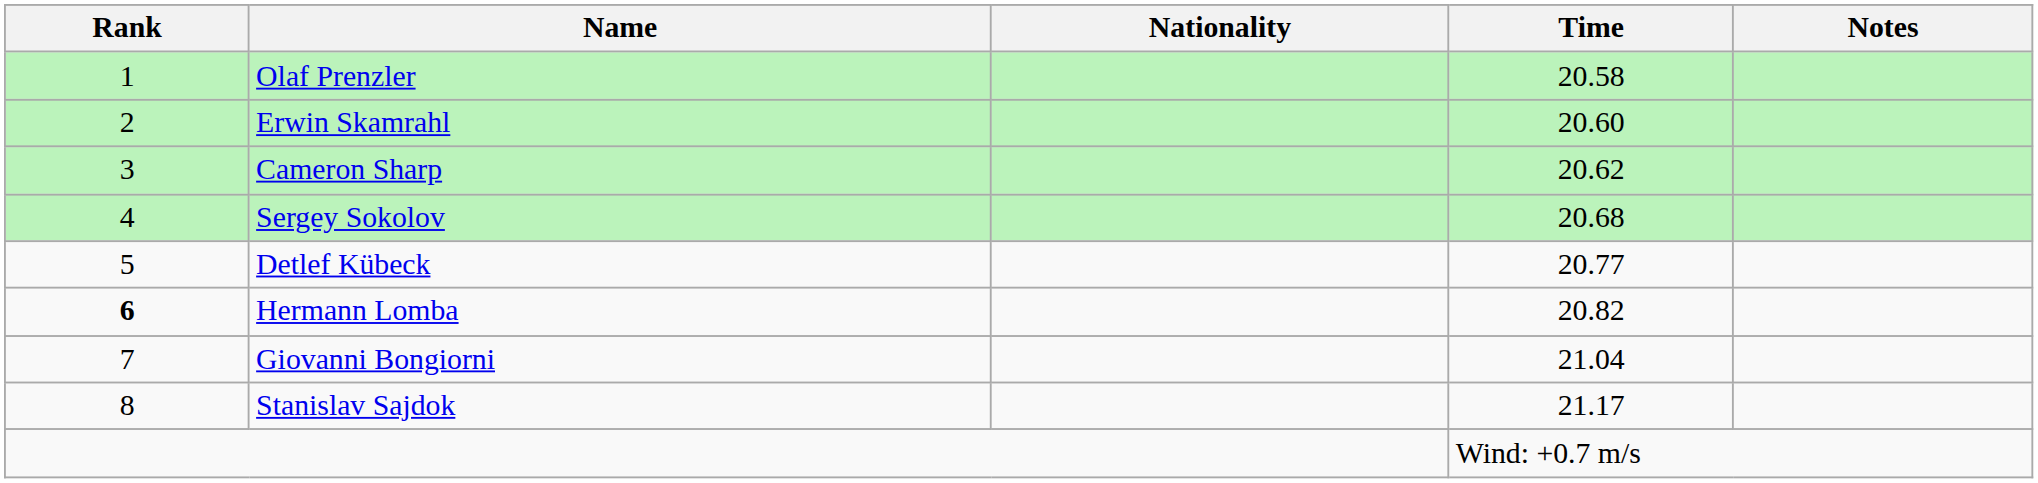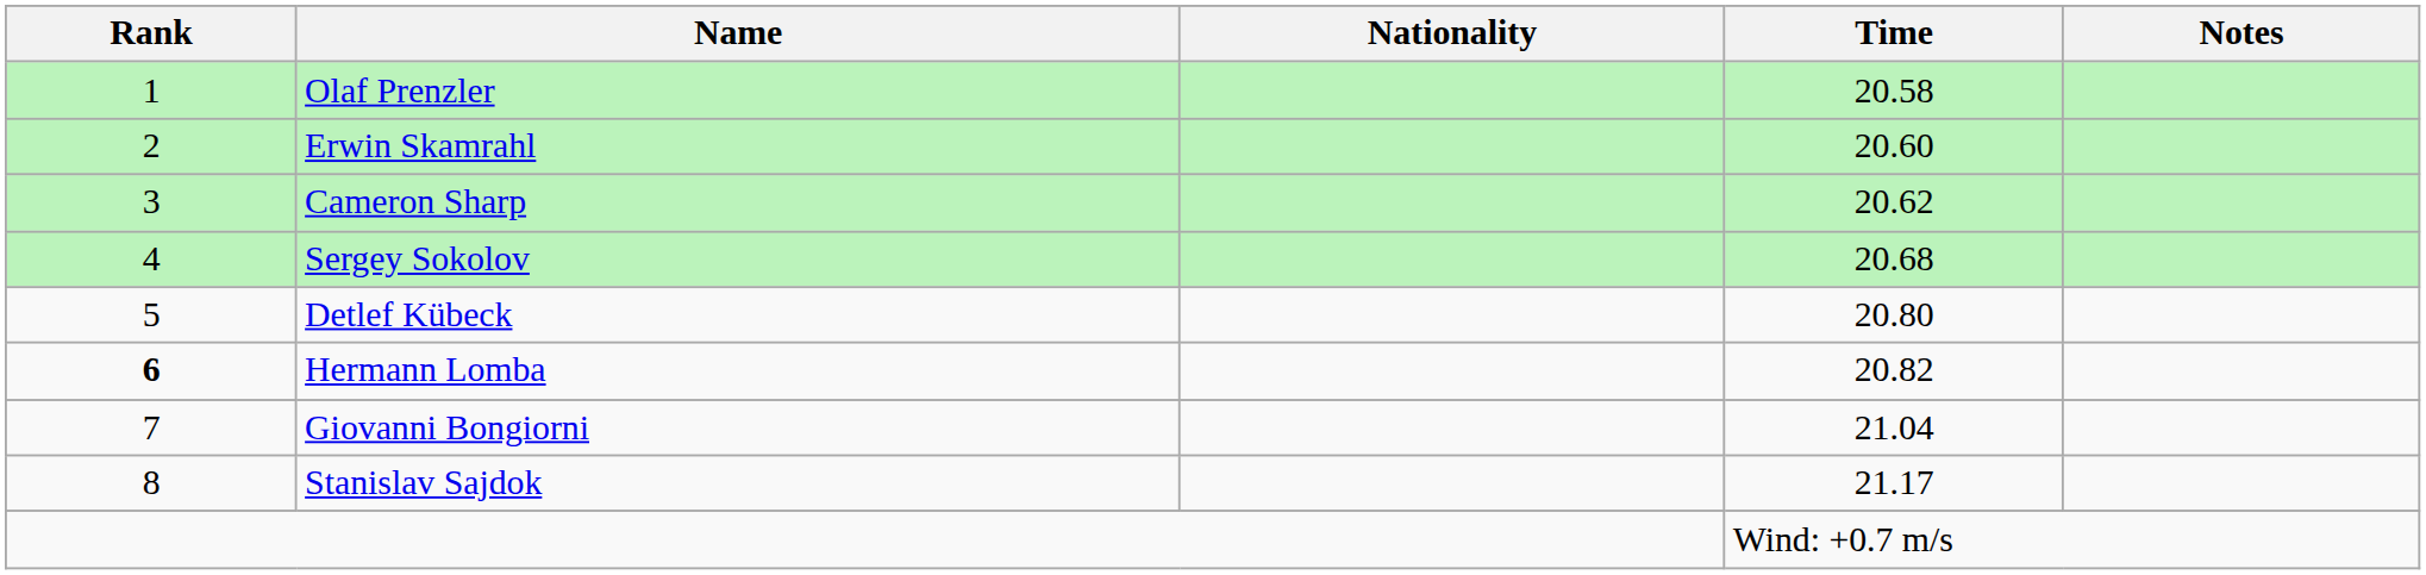Detlef Kübeck | Time: 20.77 -> 20.80
